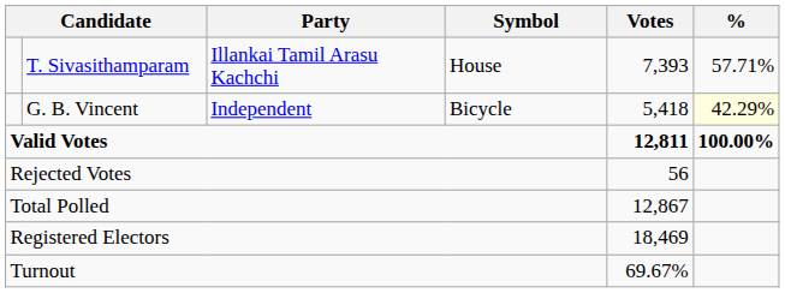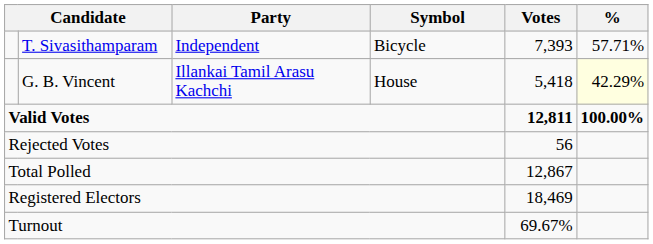T. Sivasithamparam | Party: Illankai Tamil Arasu Kachchi -> Independent
T. Sivasithamparam | Symbol: House -> Bicycle
G. B. Vincent | Party: Independent -> Illankai Tamil Arasu Kachchi
G. B. Vincent | Symbol: Bicycle -> House
